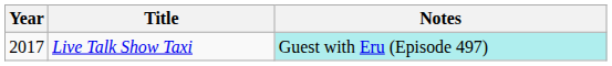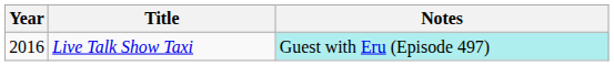Live Talk Show Taxi | Year: 2017 -> 2016
